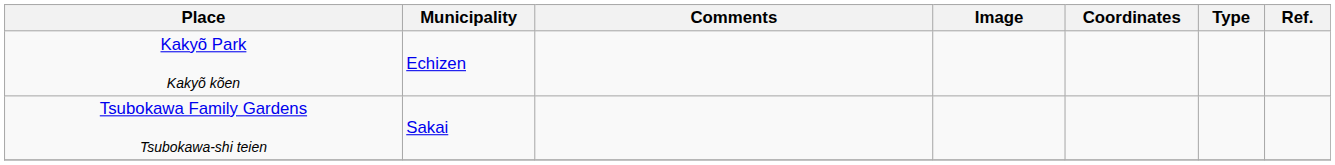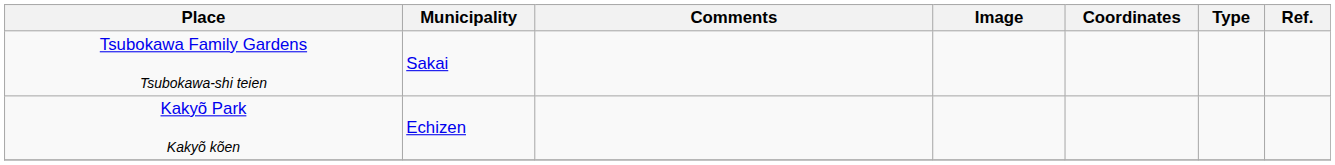rows swapped: Kakyõ Park Kakyõ kõen <-> Tsubokawa Family Gardens Tsubokawa-shi teien
